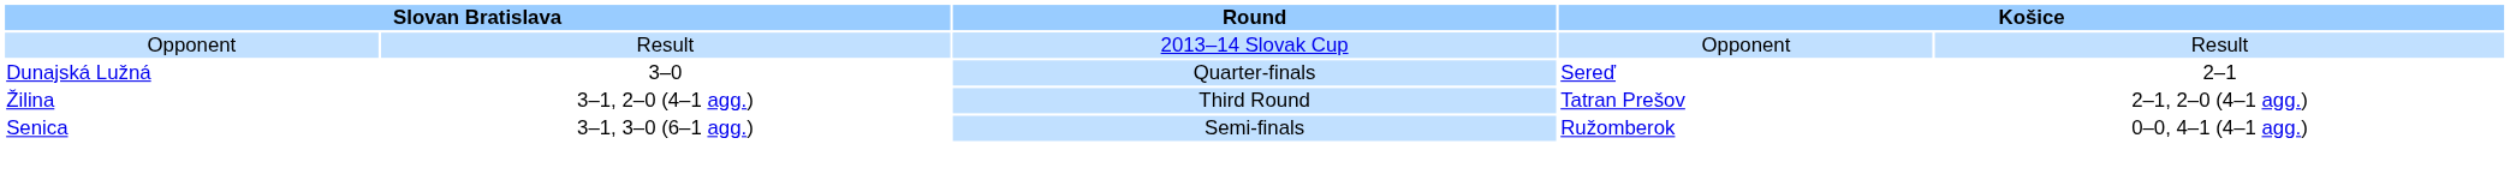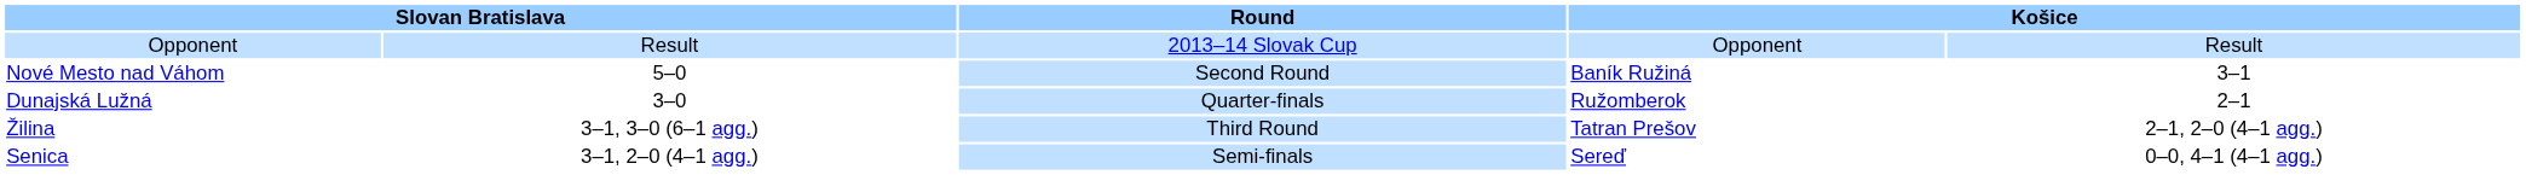+ row: Nové Mesto nad Váhom | 5–0 | Second Round | Baník Ružiná | 3–1
Dunajská Lužná | column 4: Sereď -> Ružomberok
Žilina | column 2: 3–1, 2–0 (4–1 agg.) -> 3–1, 3–0 (6–1 agg.)
Senica | column 2: 3–1, 3–0 (6–1 agg.) -> 3–1, 2–0 (4–1 agg.)
Senica | column 4: Ružomberok -> Sereď
